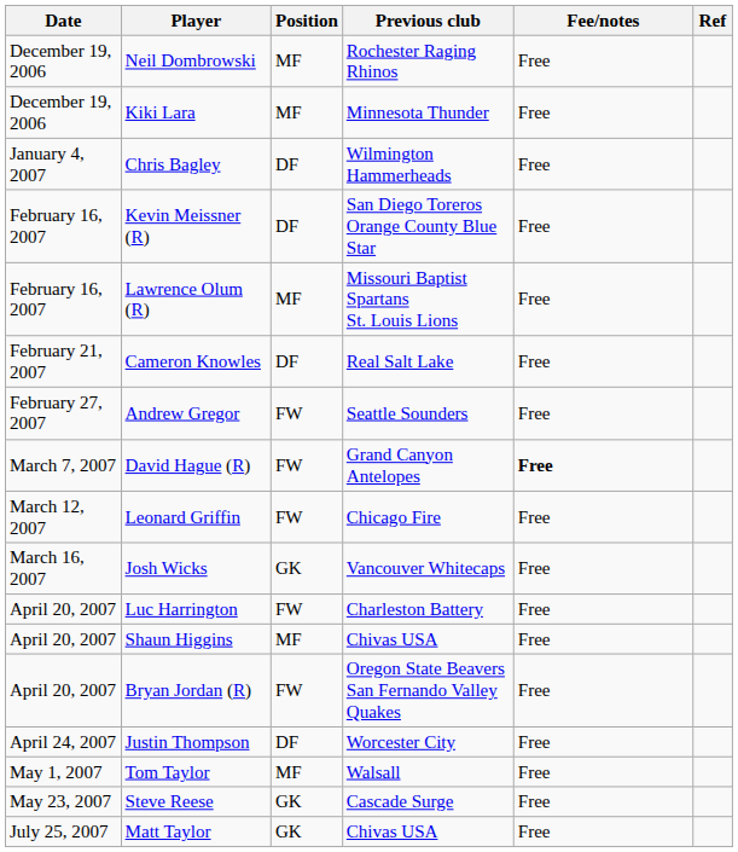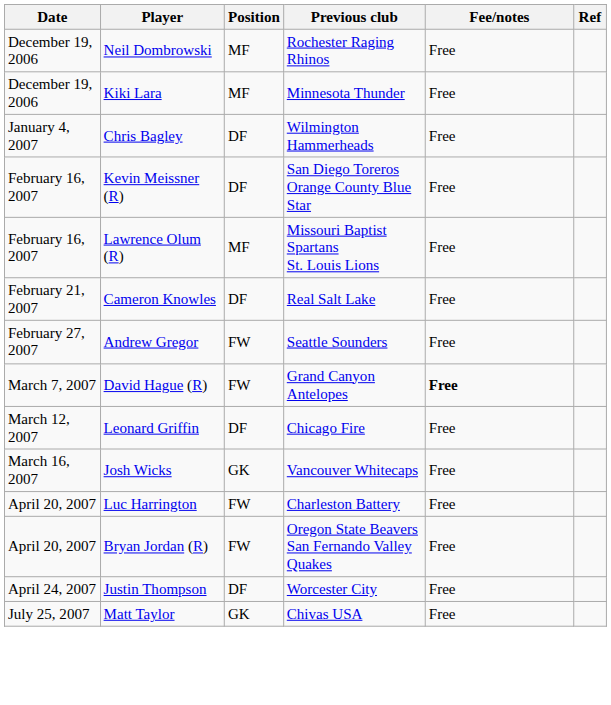Leonard Griffin | Position: FW -> DF
- row: April 20, 2007 | Shaun Higgins | MF | Chivas USA | Free
- row: May 1, 2007 | Tom Taylor | MF | Walsall | Free
- row: May 23, 2007 | Steve Reese | GK | Cascade Surge | Free
